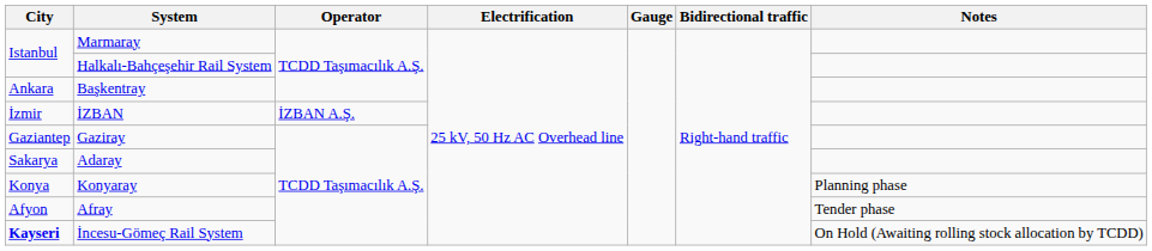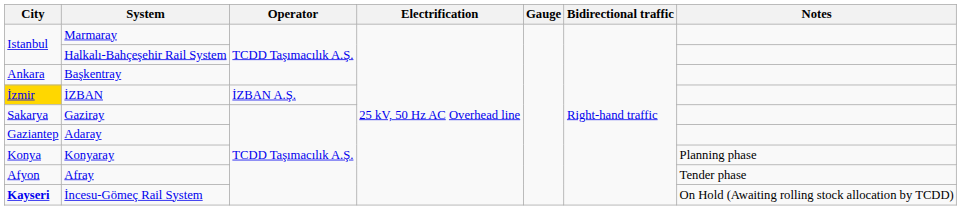İZBAN | City: no background -> gold background
Gaziray | City: Gaziantep -> Sakarya
Adaray | City: Sakarya -> Gaziantep
